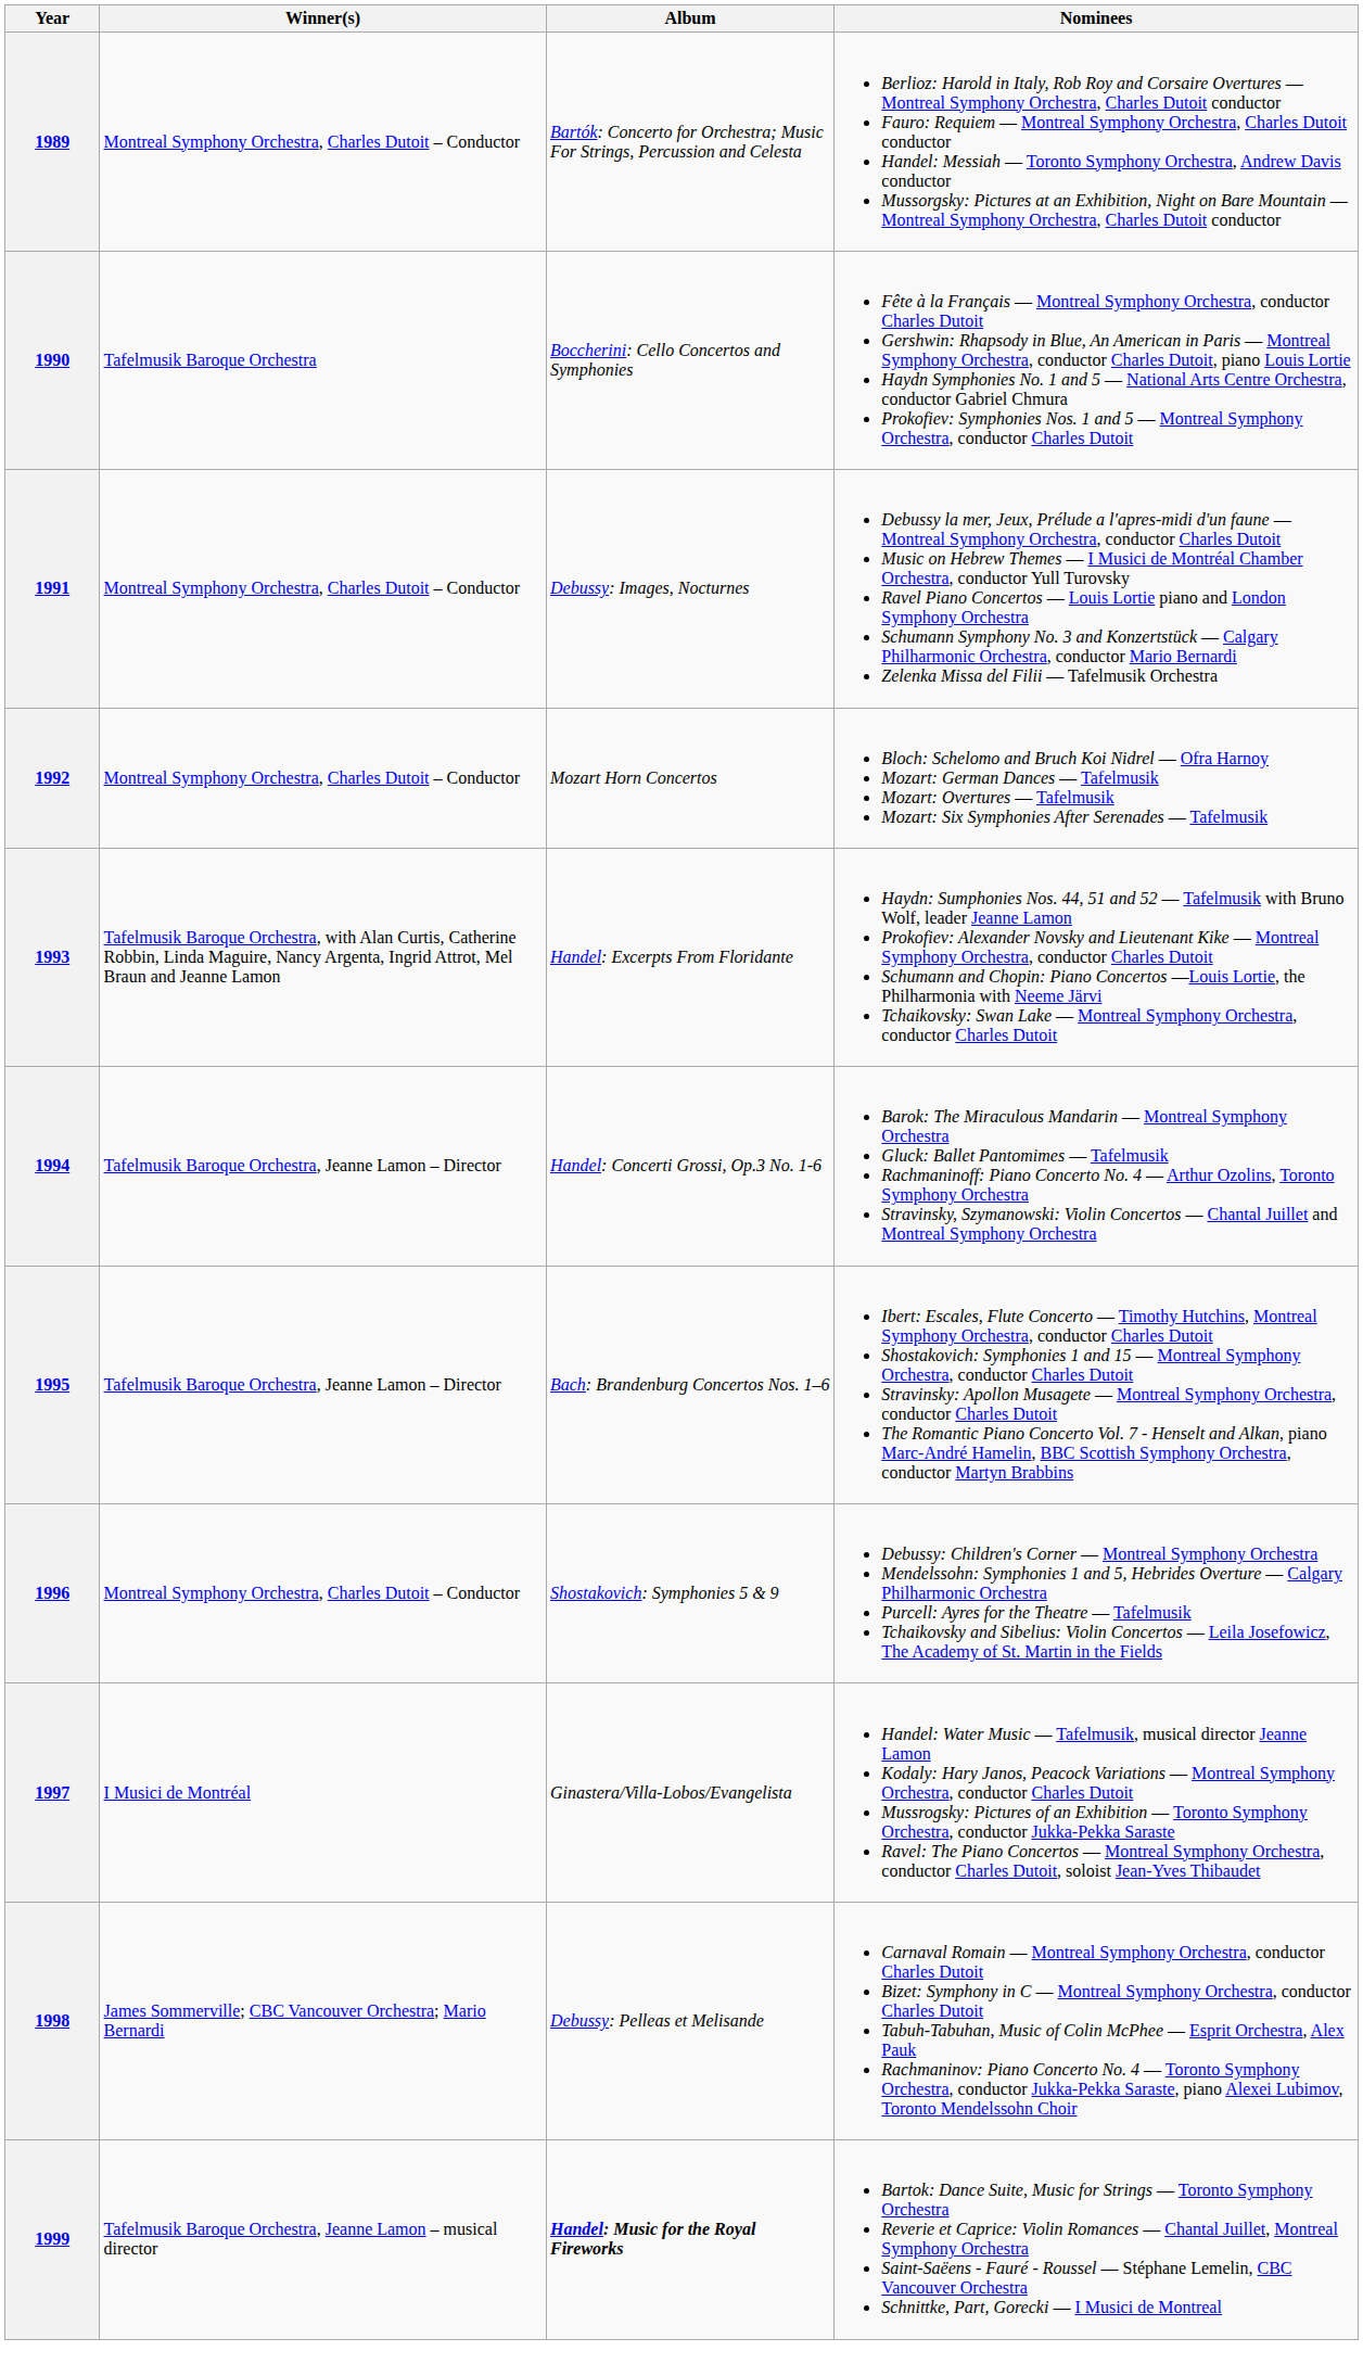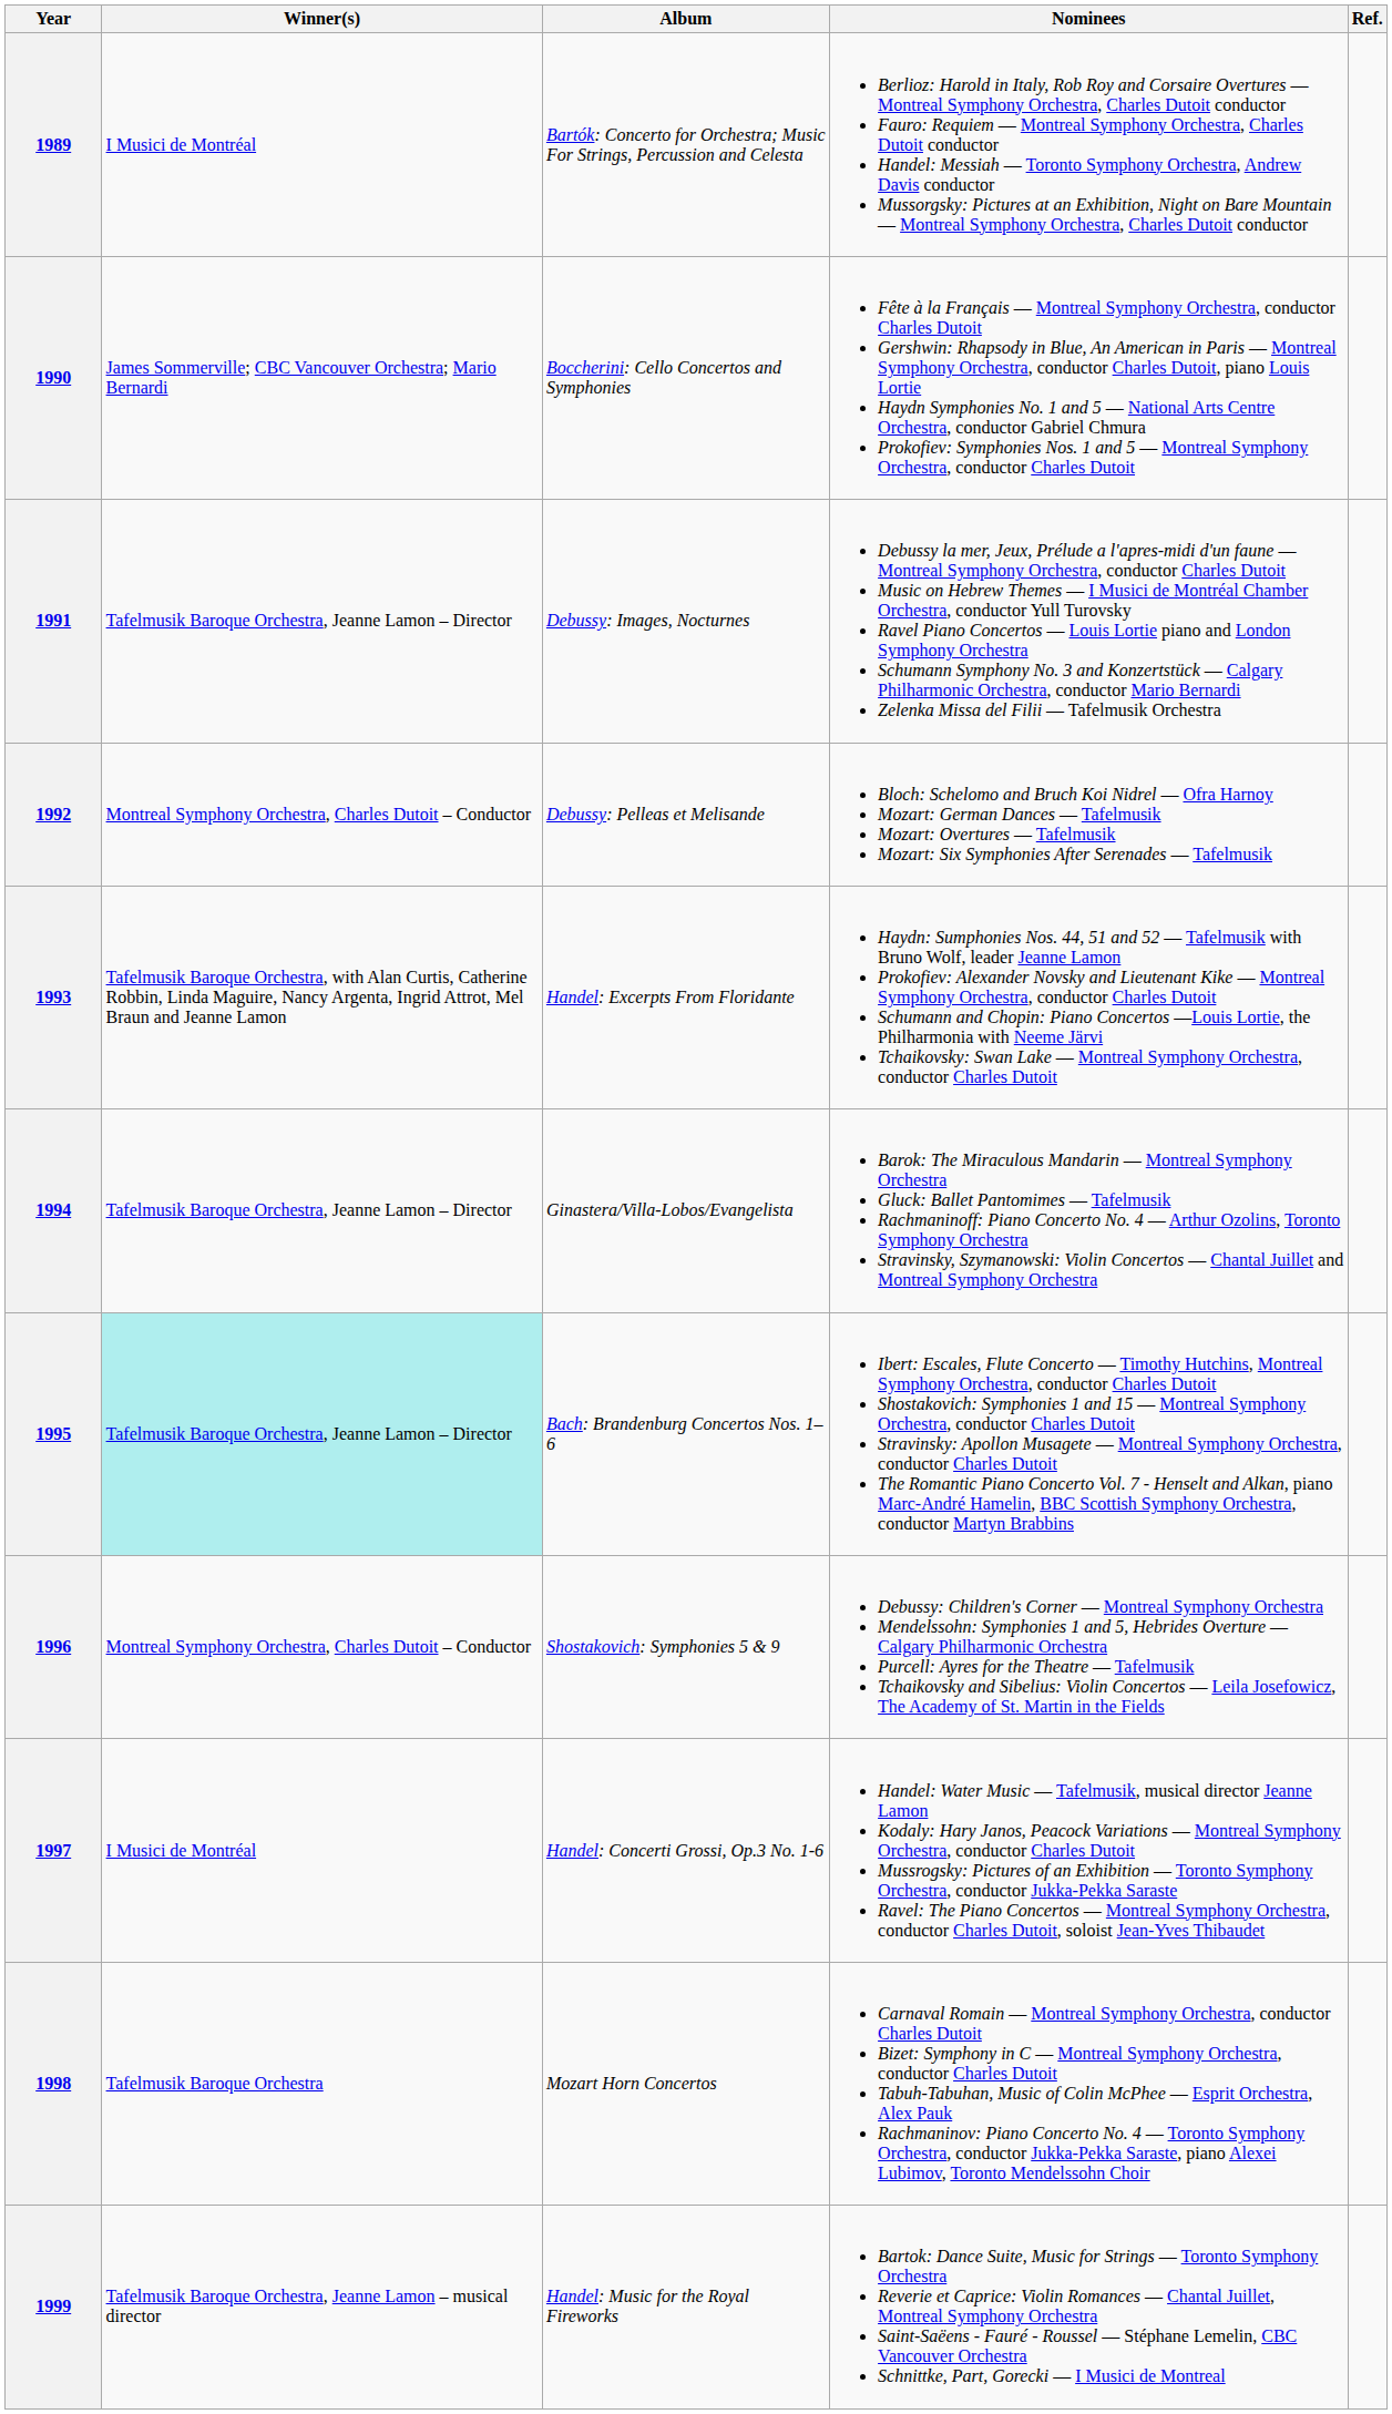+ column: Ref.
1989 | Winner(s): Montreal Symphony Orchestra, Charles Dutoit – Conductor -> I Musici de Montréal
1990 | Winner(s): Tafelmusik Baroque Orchestra -> James Sommerville; CBC Vancouver Orchestra; Mario Bernardi
1991 | Winner(s): Montreal Symphony Orchestra, Charles Dutoit – Conductor -> Tafelmusik Baroque Orchestra, Jeanne Lamon – Director
1992 | Album: Mozart Horn Concertos -> Debussy: Pelleas et Melisande
1994 | Album: Handel: Concerti Grossi, Op.3 No. 1-6 -> Ginastera/Villa-Lobos/Evangelista
1995 | Winner(s): no background -> paleturquoise background
1997 | Album: Ginastera/Villa-Lobos/Evangelista -> Handel: Concerti Grossi, Op.3 No. 1-6
1998 | Winner(s): James Sommerville; CBC Vancouver Orchestra; Mario Bernardi -> Tafelmusik Baroque Orchestra
1998 | Album: Debussy: Pelleas et Melisande -> Mozart Horn Concertos
1999 | Album: bold -> normal
